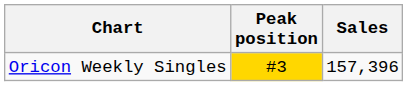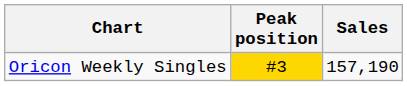Oricon Weekly Singles | Sales: 157,396 -> 157,190
